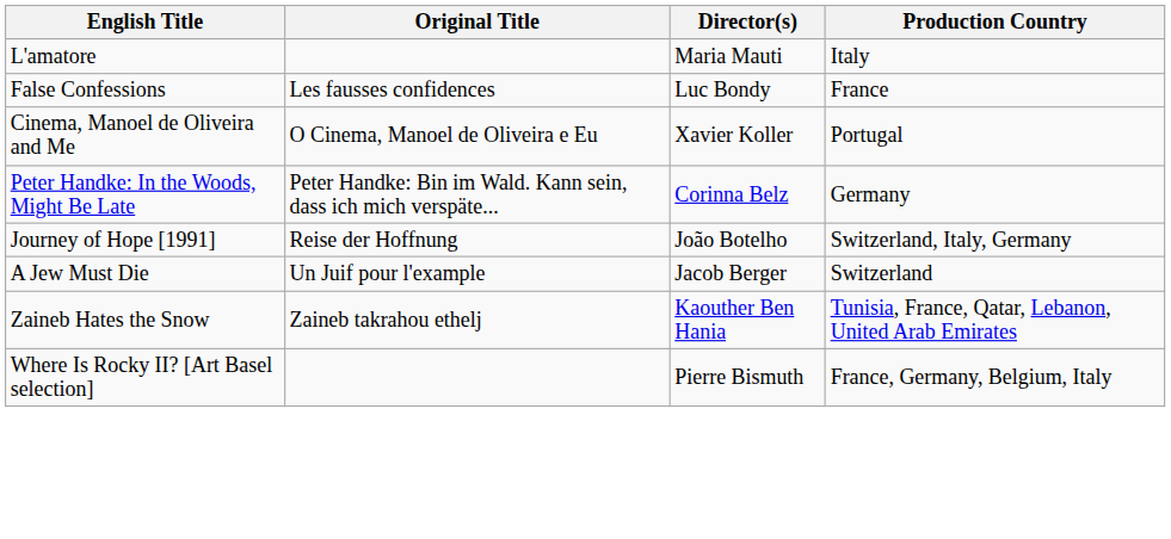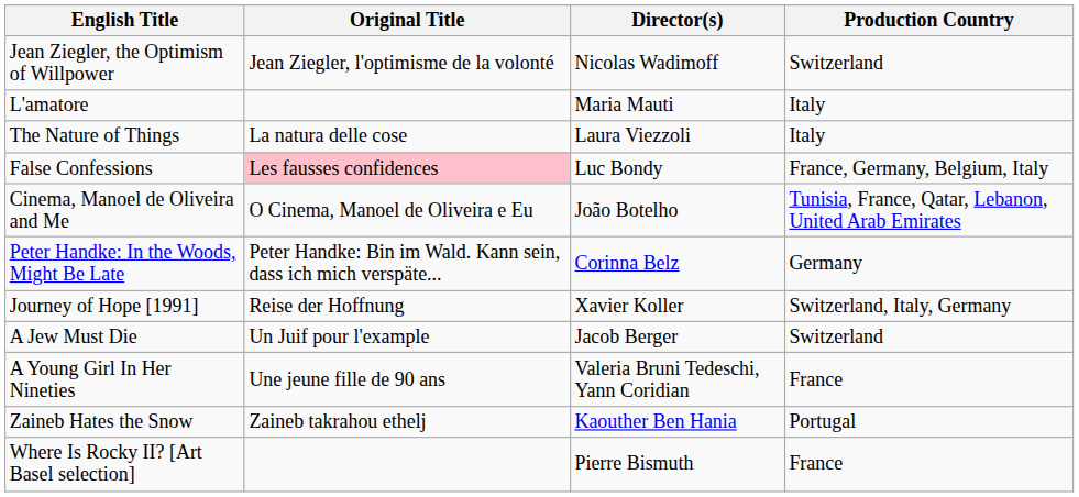+ row: Jean Ziegler, the Optimism of Willpower | Jean Ziegler, l'optimisme de la volonté | Nicolas Wadimoff | Switzerland
+ row: The Nature of Things | La natura delle cose | Laura Viezzoli | Italy
False Confessions | Original Title: no background -> pink background
False Confessions | Production Country: France -> France, Germany, Belgium, Italy
Cinema, Manoel de Oliveira and Me | Director(s): Xavier Koller -> João Botelho
Cinema, Manoel de Oliveira and Me | Production Country: Portugal -> Tunisia, France, Qatar, Lebanon, United Arab Emirates
Journey of Hope [1991] | Director(s): João Botelho -> Xavier Koller
+ row: A Young Girl In Her Nineties | Une jeune fille de 90 ans | Valeria Bruni Tedeschi, Yann Coridian | France
Zaineb Hates the Snow | Production Country: Tunisia, France, Qatar, Lebanon, United Arab Emirates -> Portugal
Where Is Rocky II? [Art Basel selection] | Production Country: France, Germany, Belgium, Italy -> France
